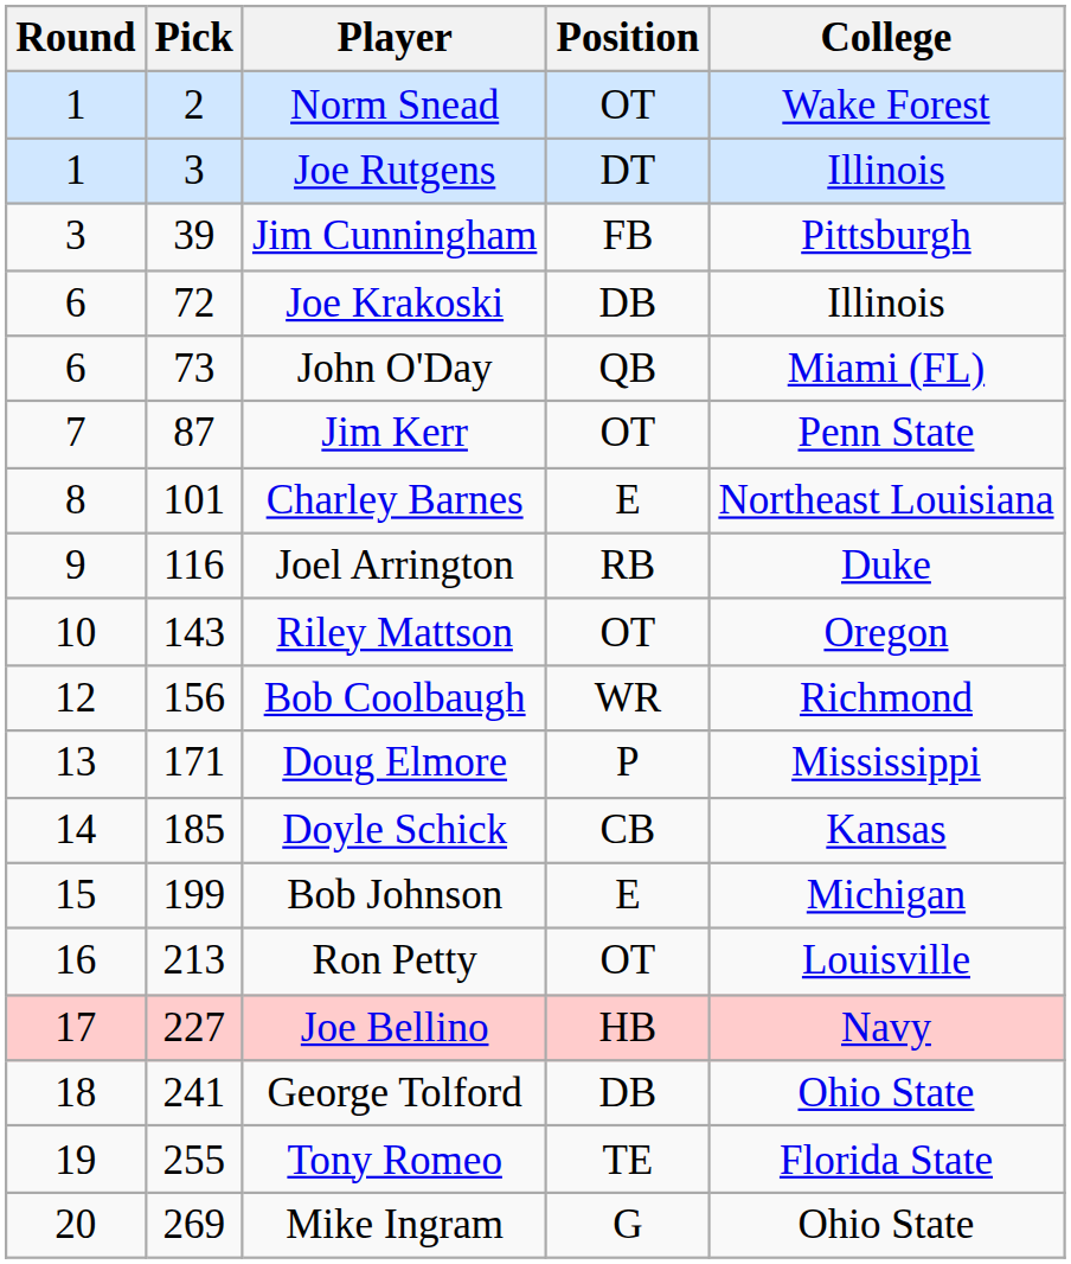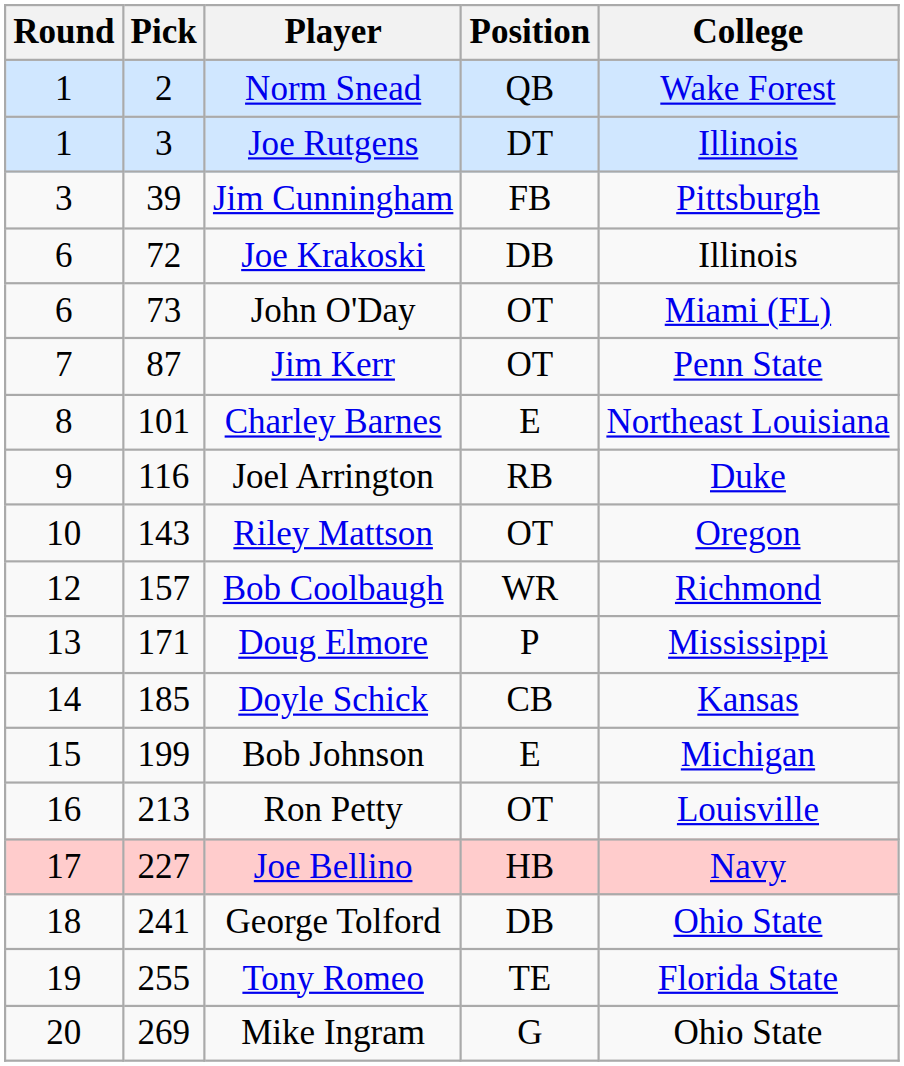Norm Snead | Position: OT -> QB
John O'Day | Position: QB -> OT
Bob Coolbaugh | Pick: 156 -> 157
